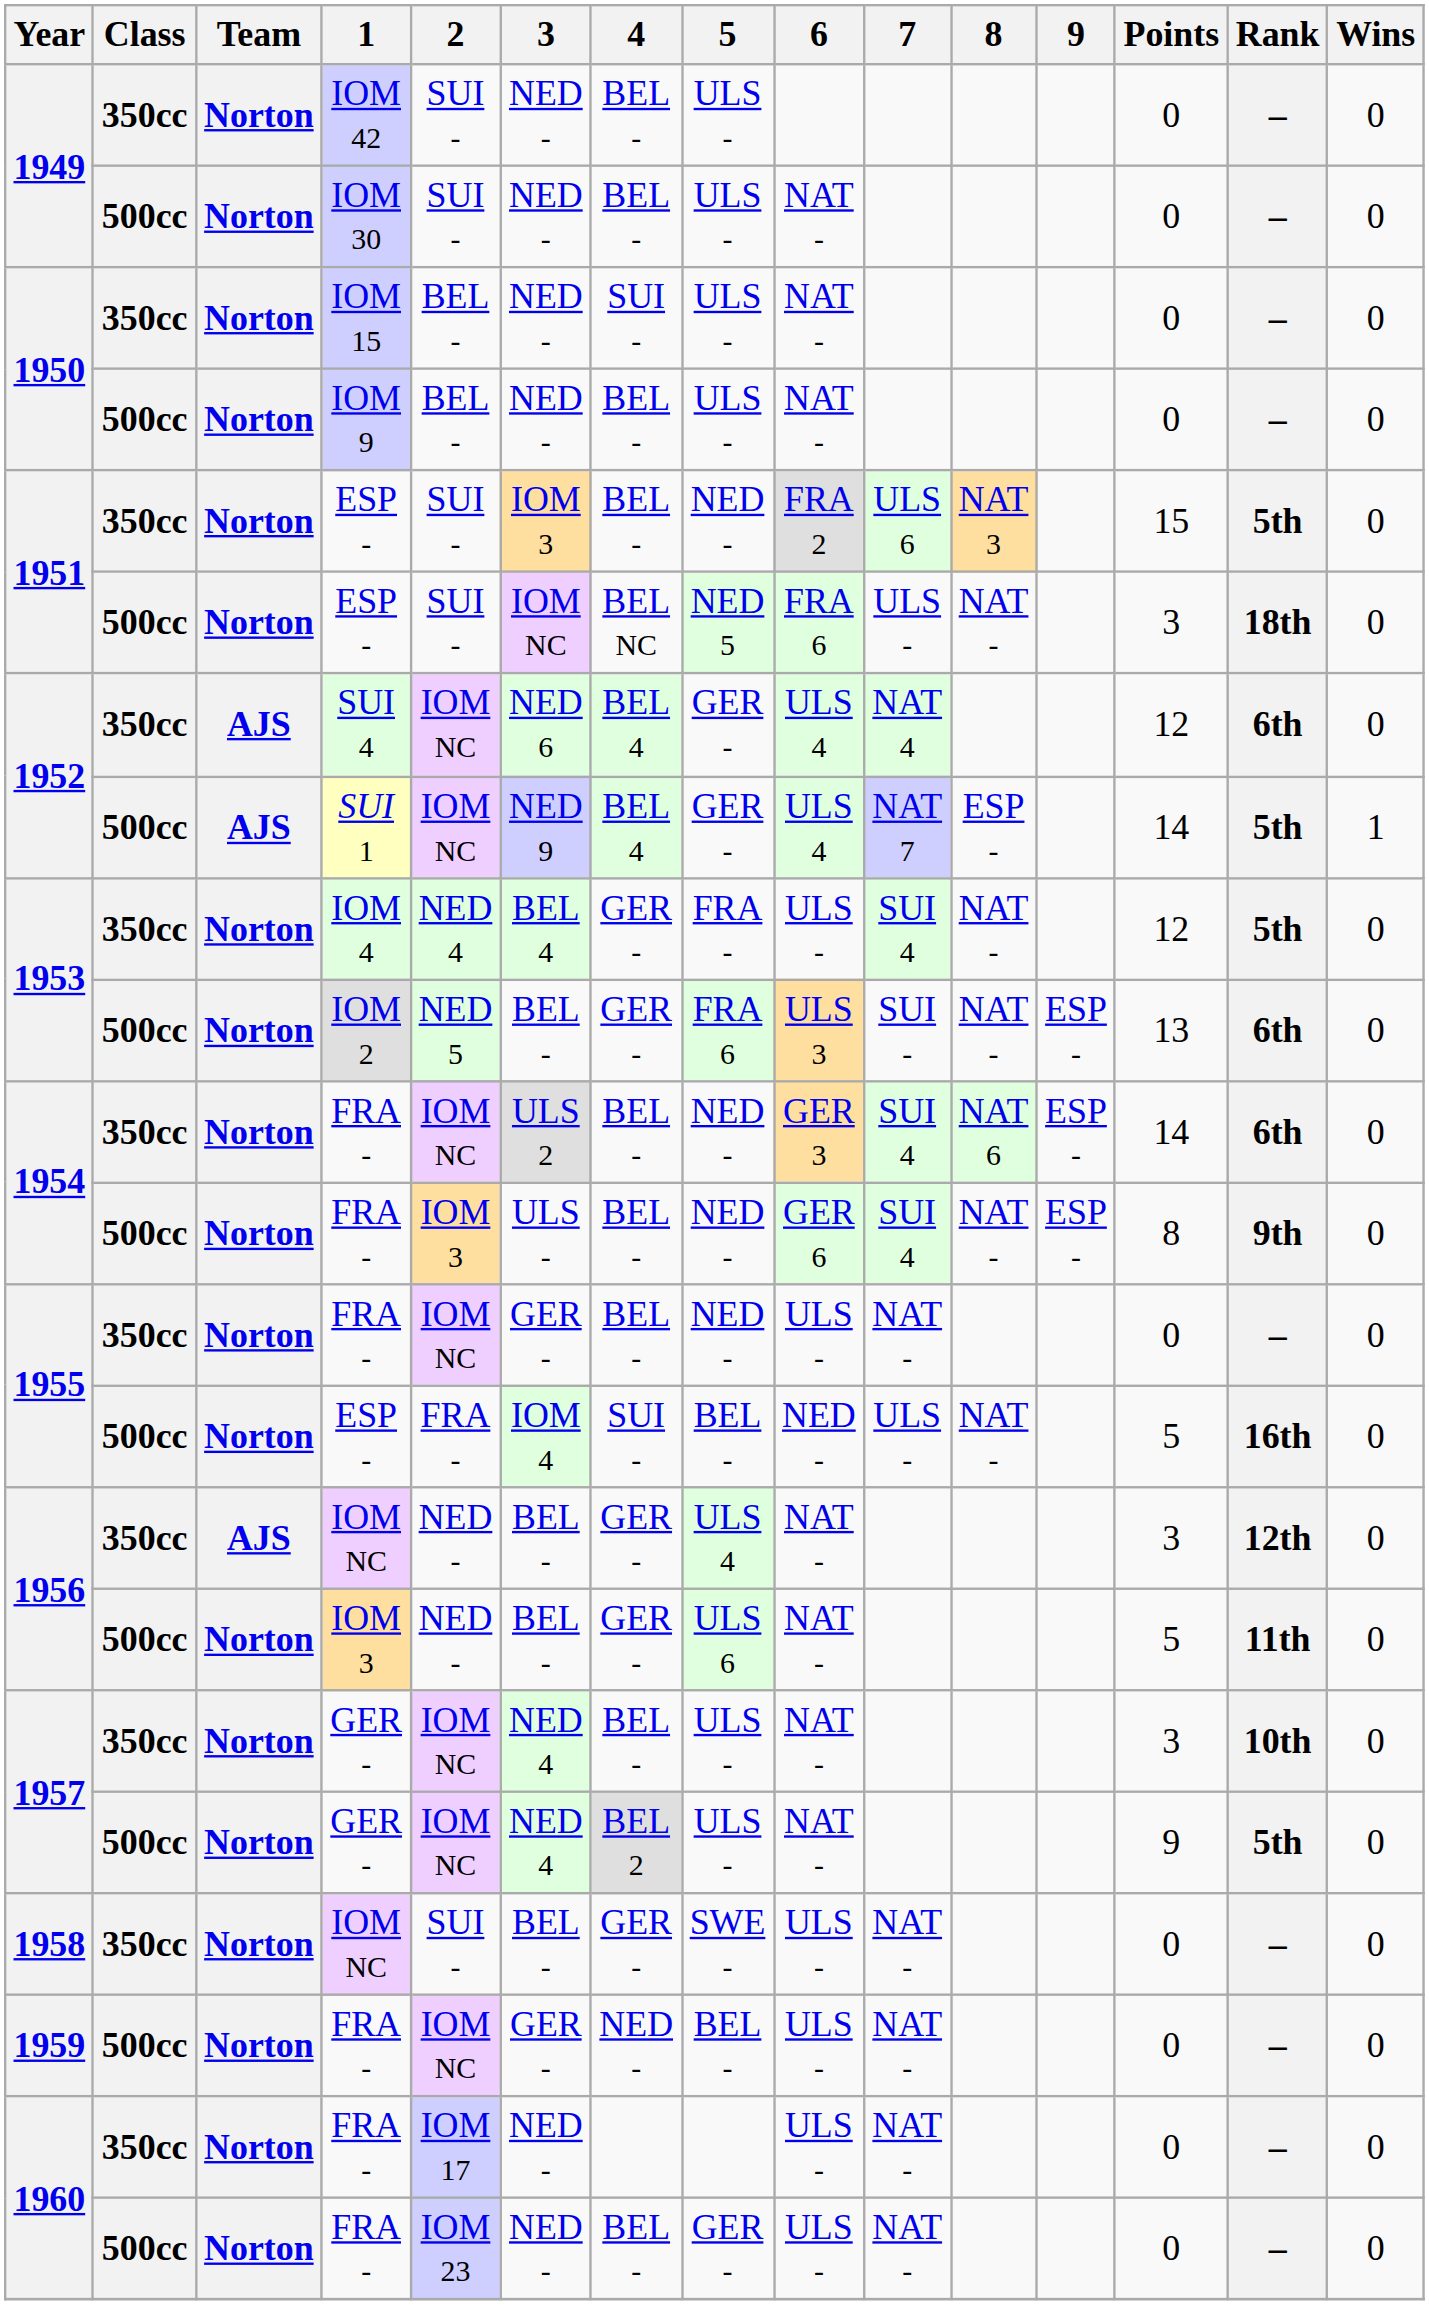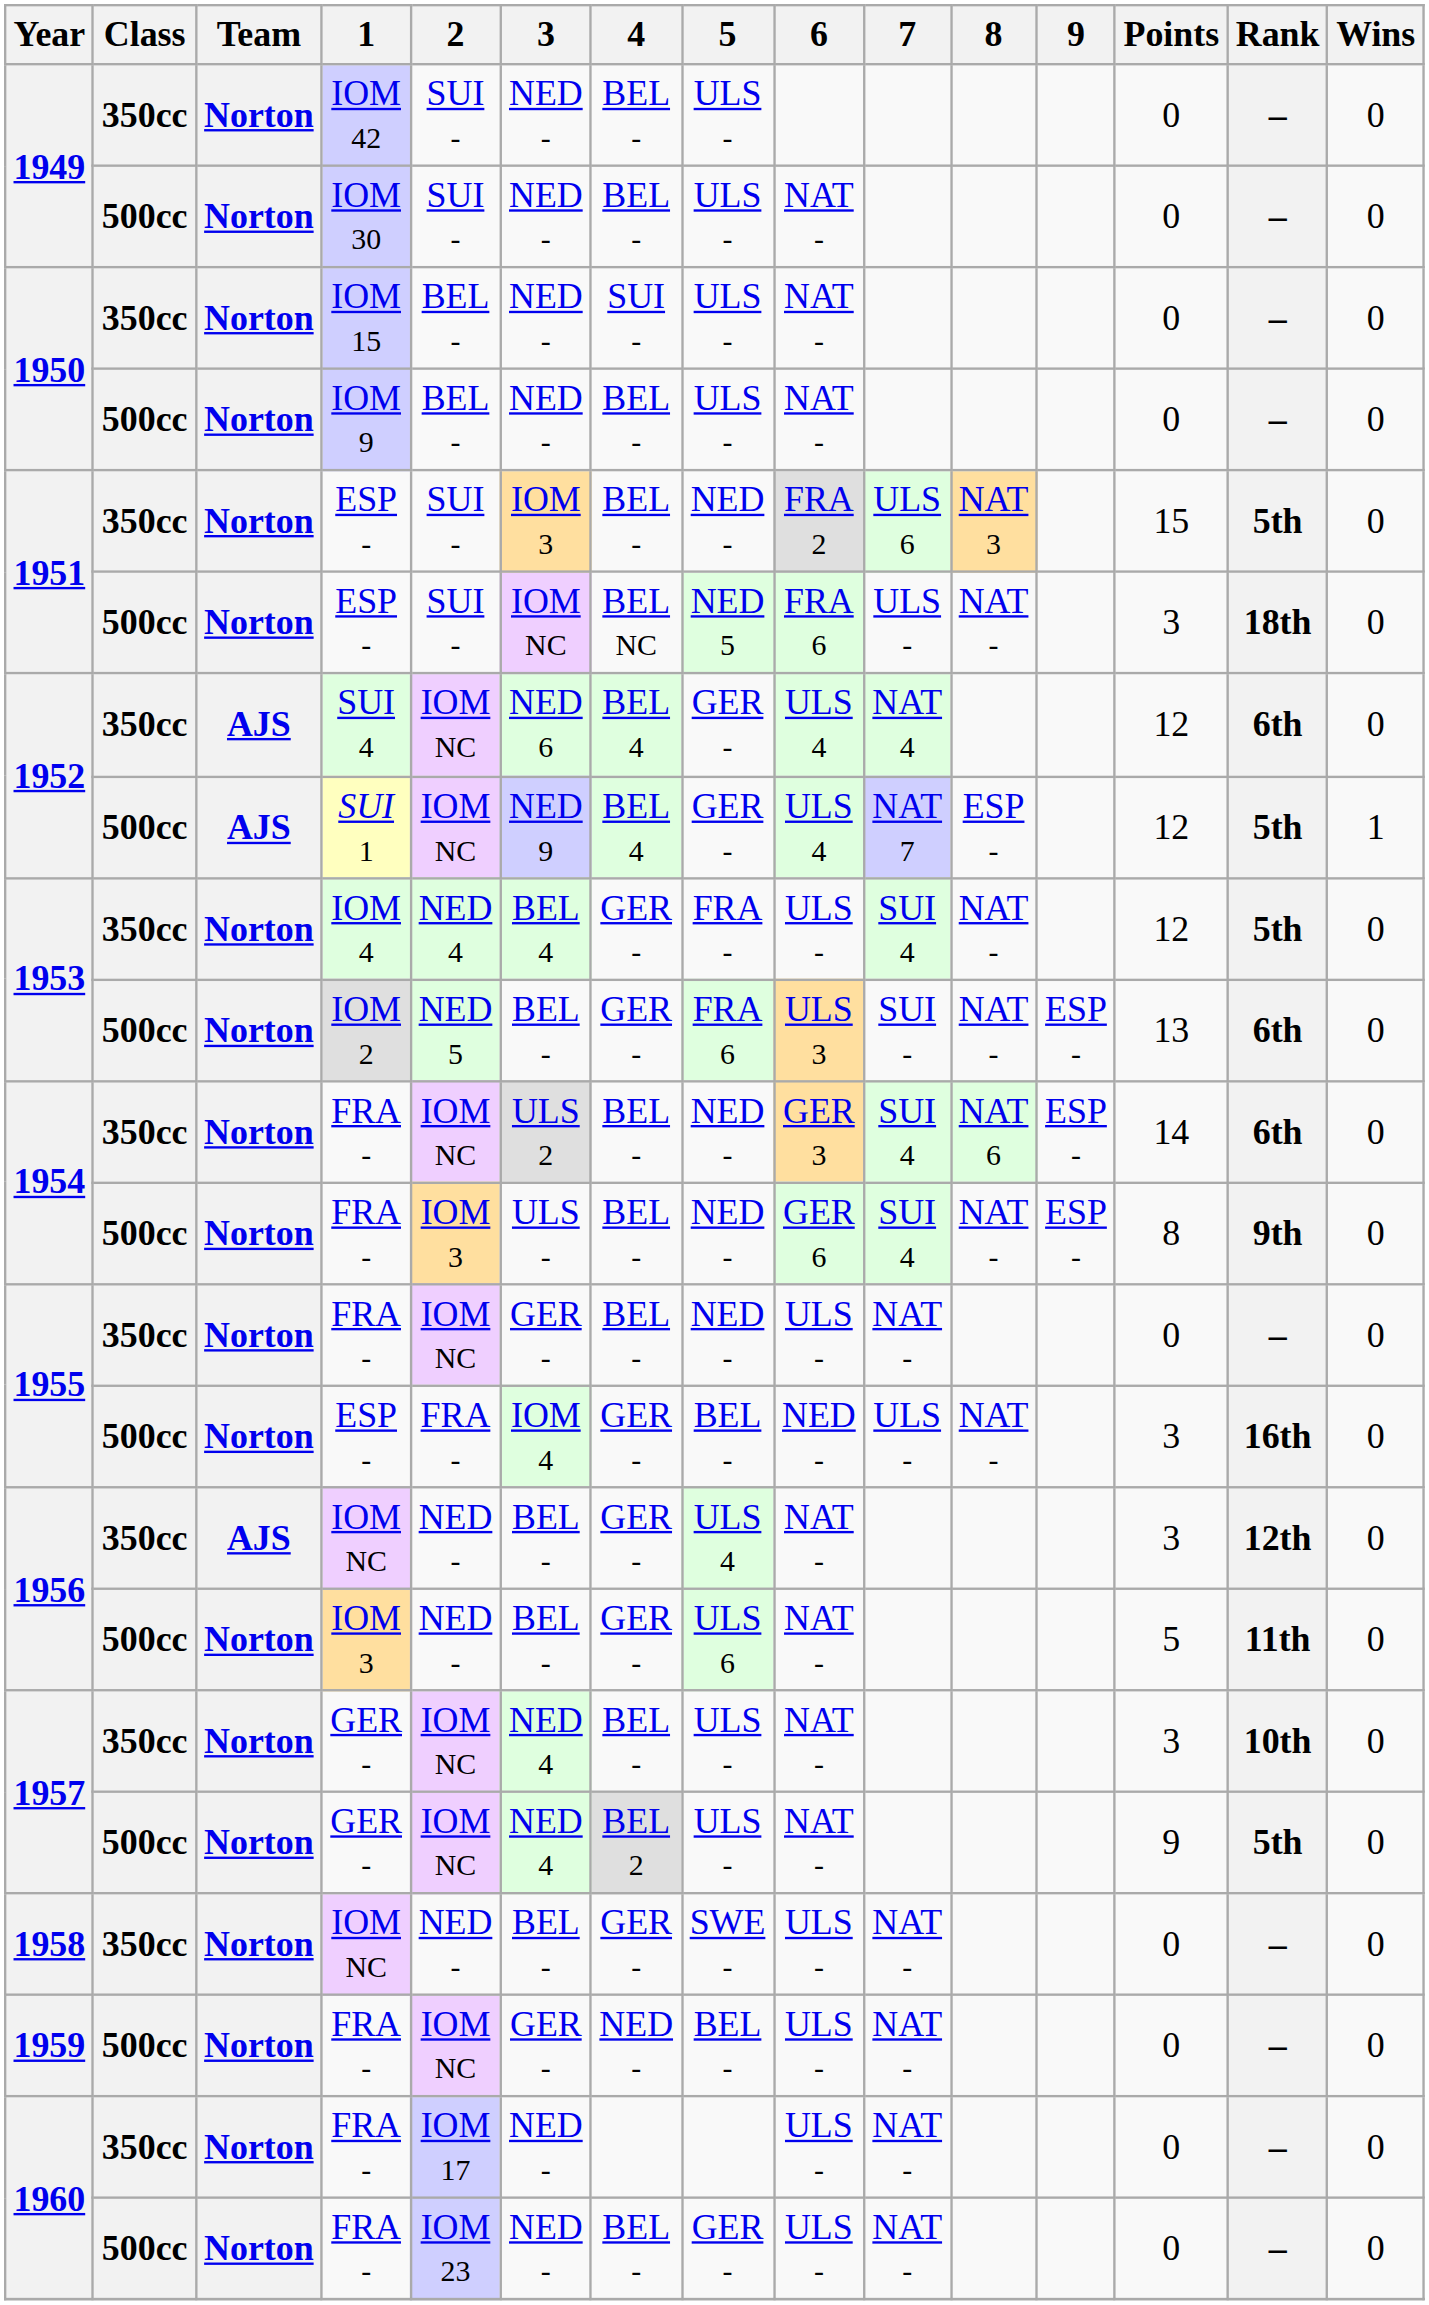SUI 1 | Points: 14 -> 12
1955 / ESP - | 4: SUI - -> GER -
1955 / ESP - | Points: 5 -> 3
1958 / IOM NC | 2: SUI - -> NED -
